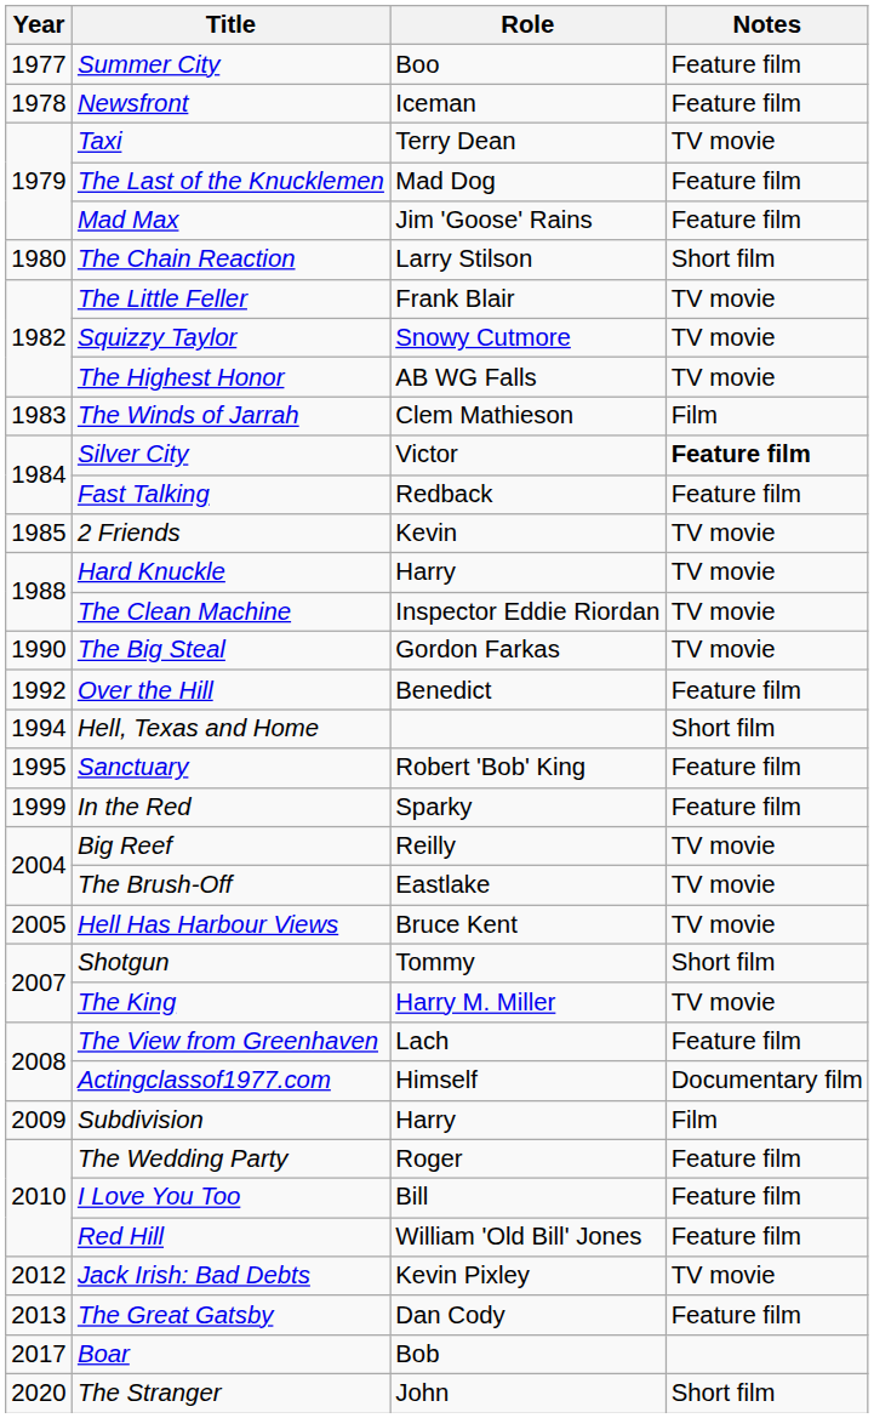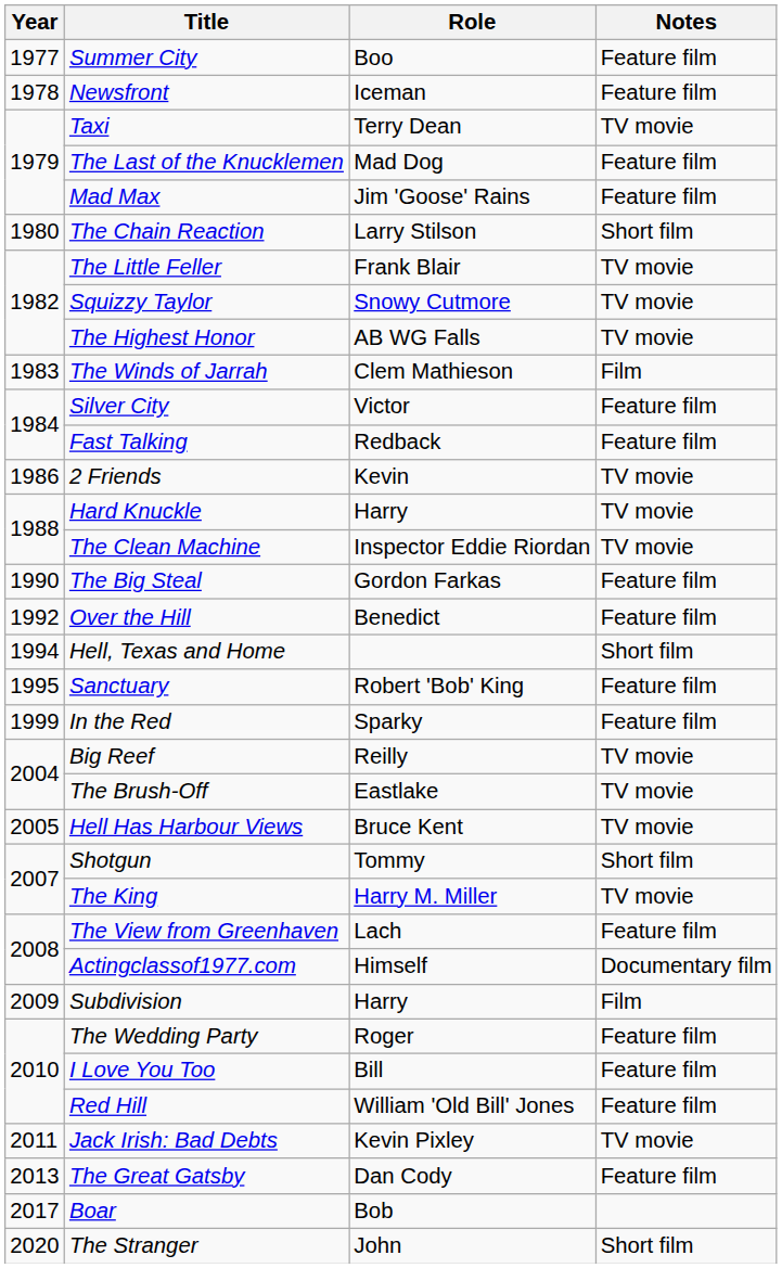Silver City | Notes: bold -> normal
2 Friends | Year: 1985 -> 1986
The Big Steal | Notes: TV movie -> Feature film
Jack Irish: Bad Debts | Year: 2012 -> 2011
